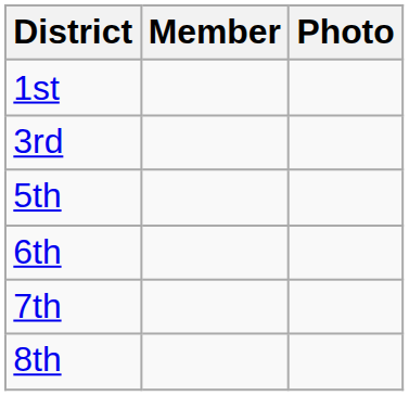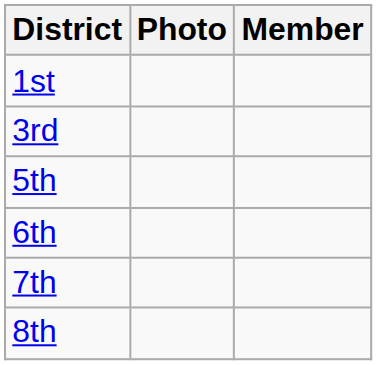columns swapped: Member <-> Photo
